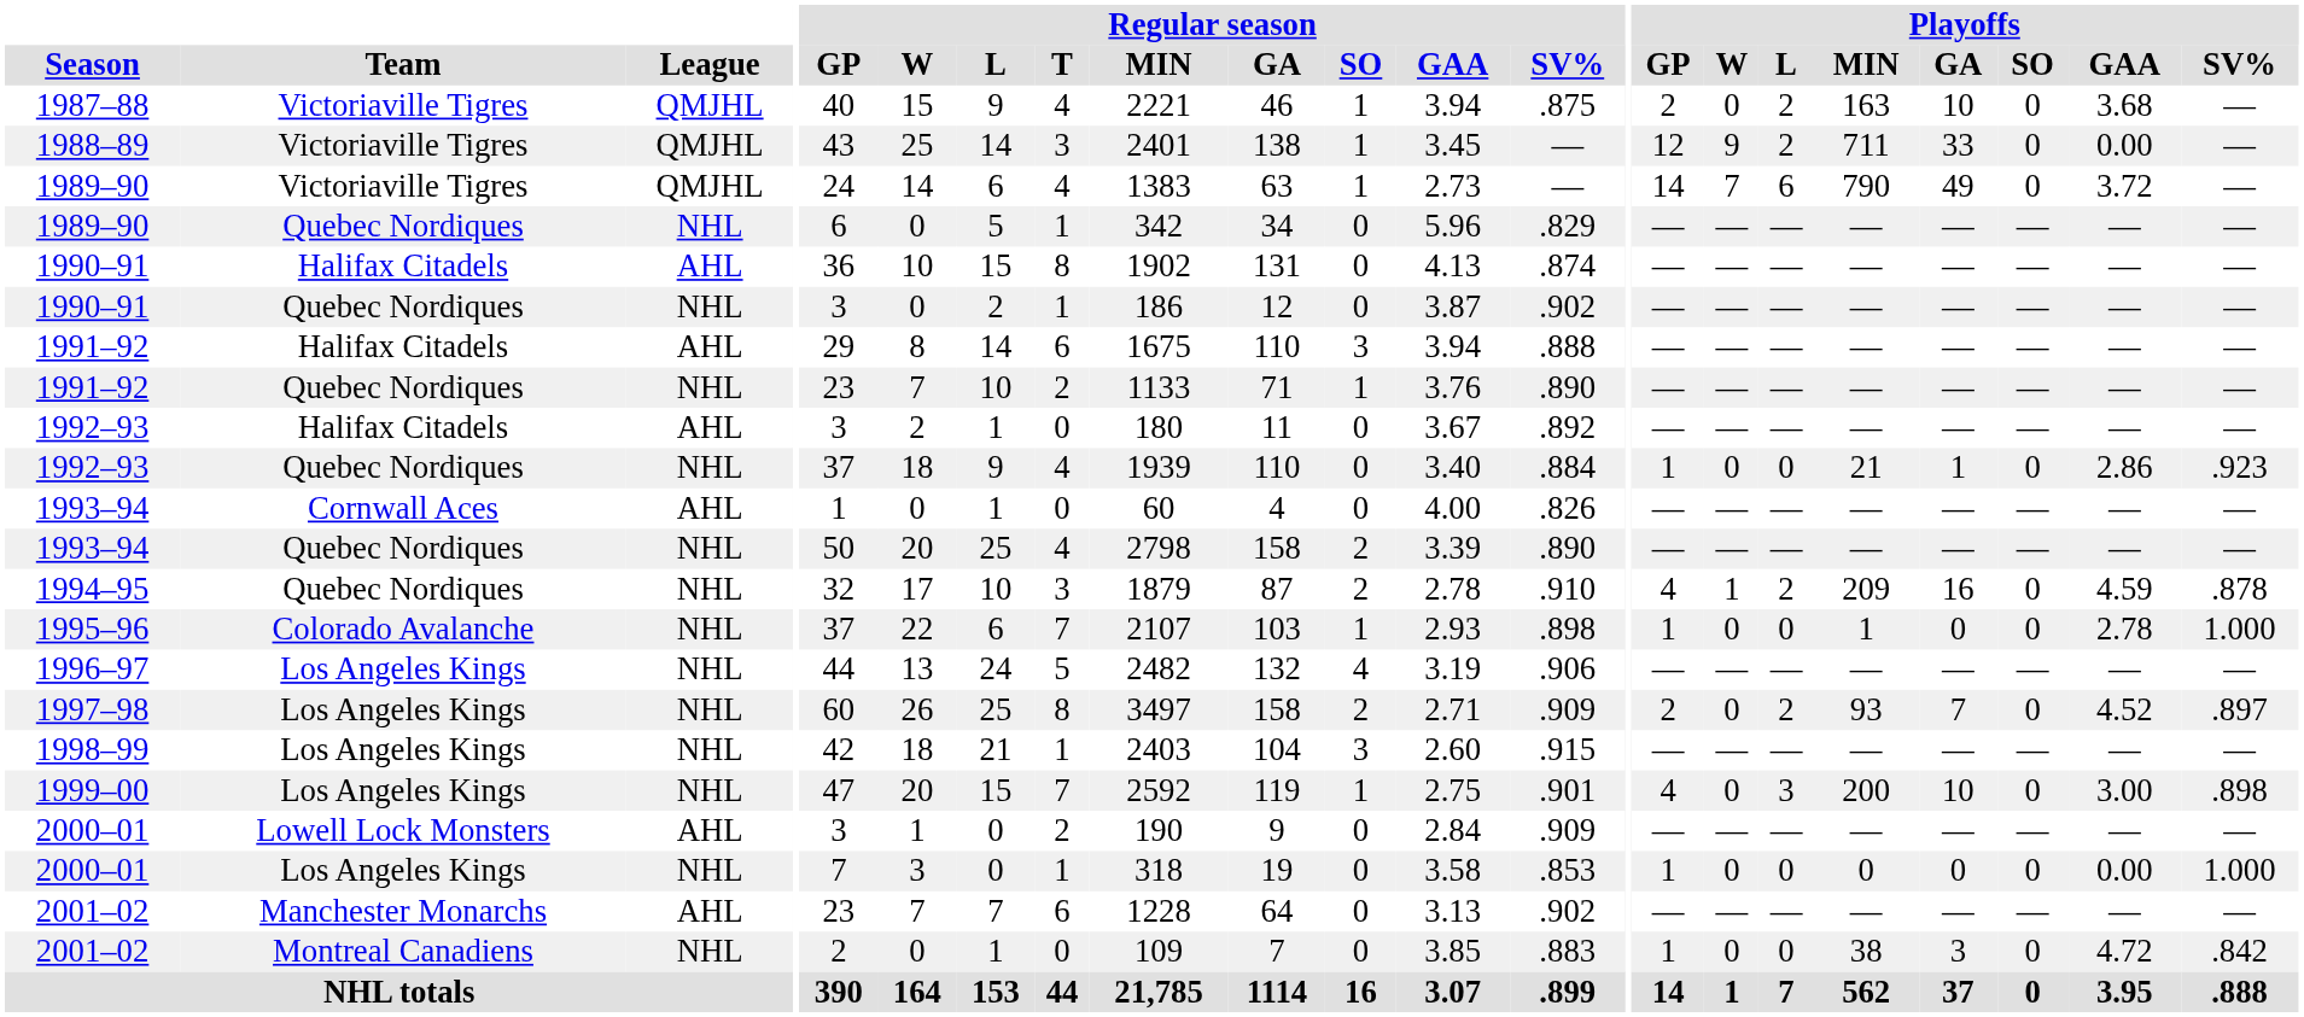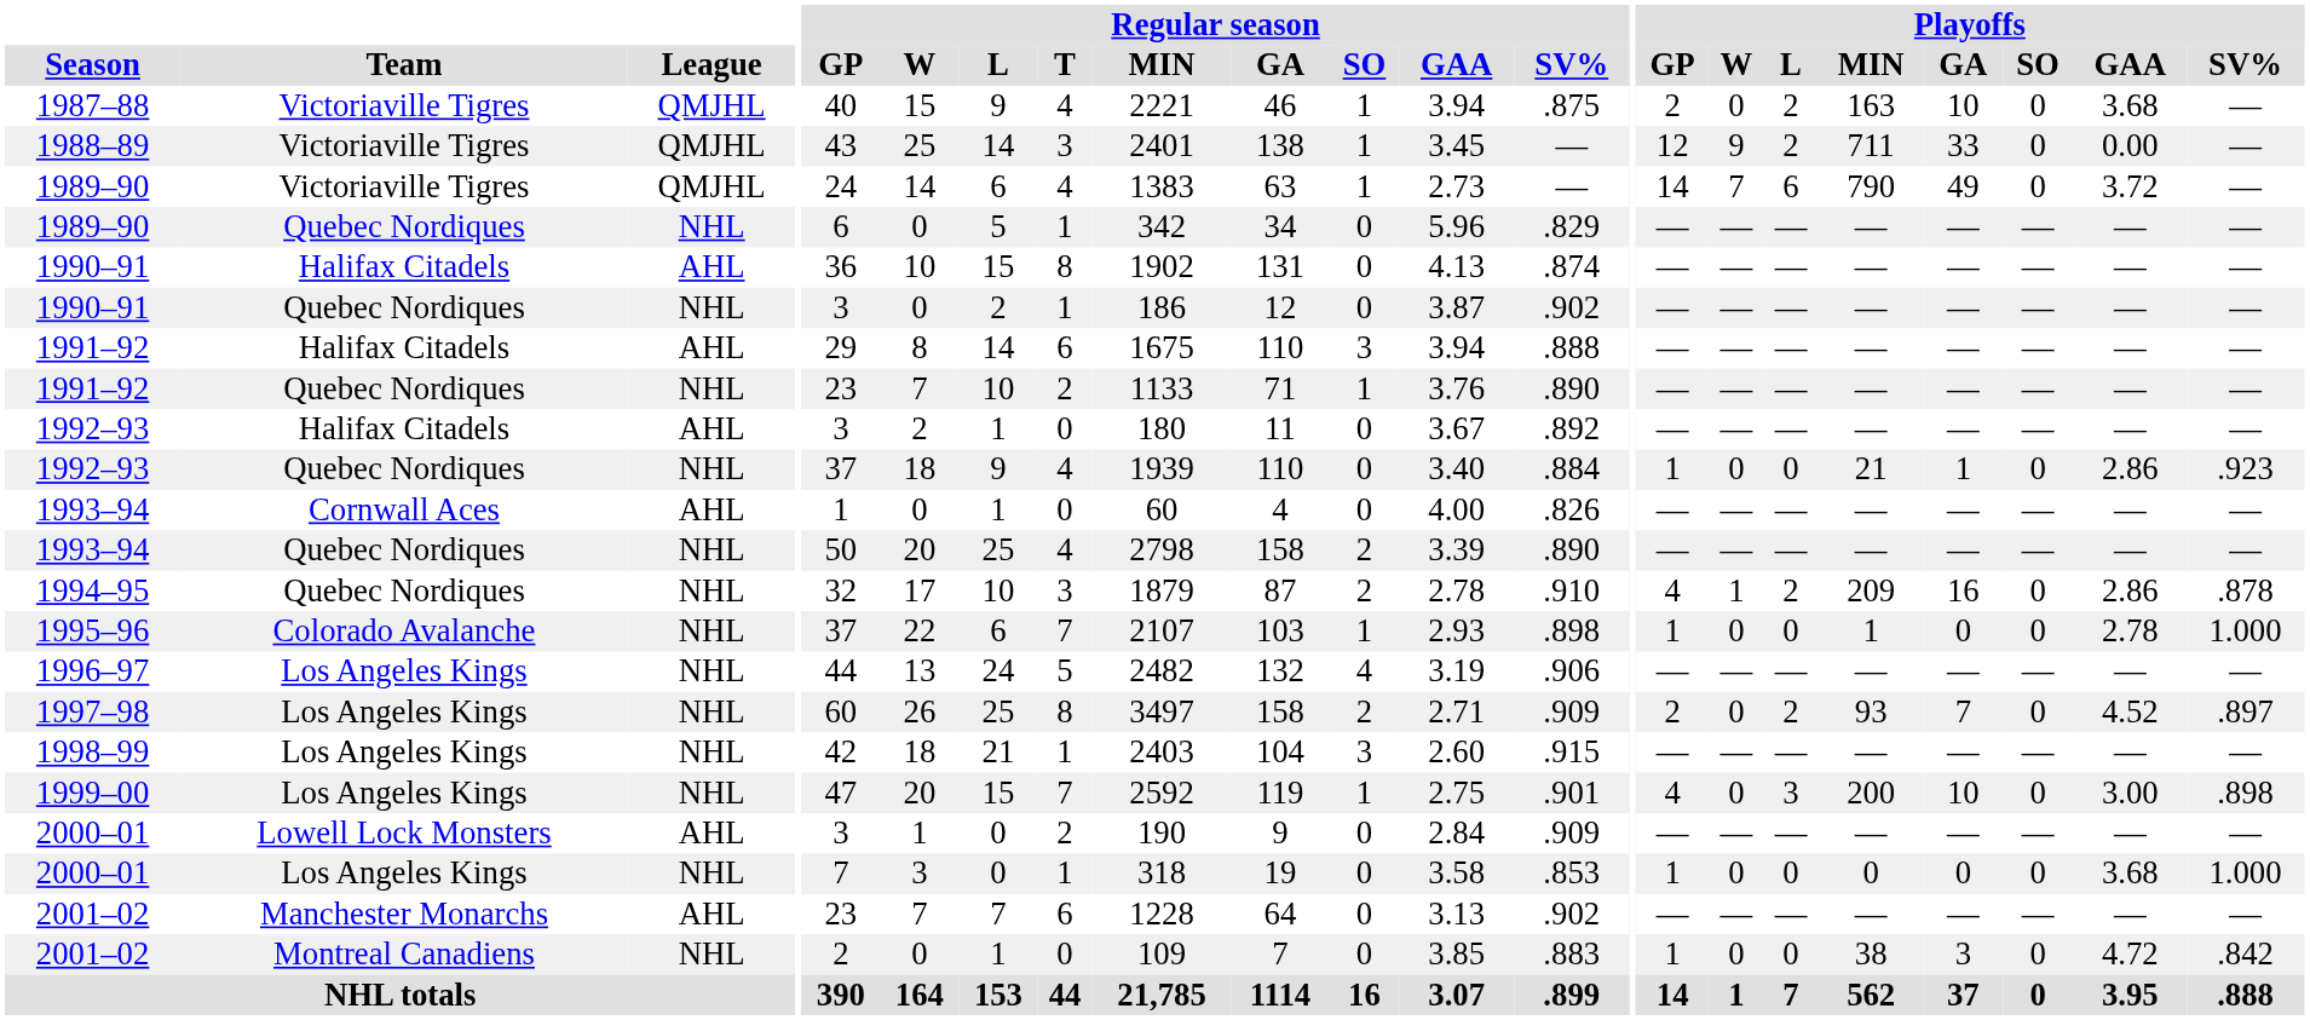1994–95 | Playoffs / GAA: 4.59 -> 2.86
2000–01 / Los Angeles Kings | Playoffs / GAA: 0.00 -> 3.68
